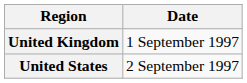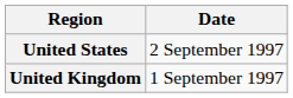rows swapped: United Kingdom <-> United States
